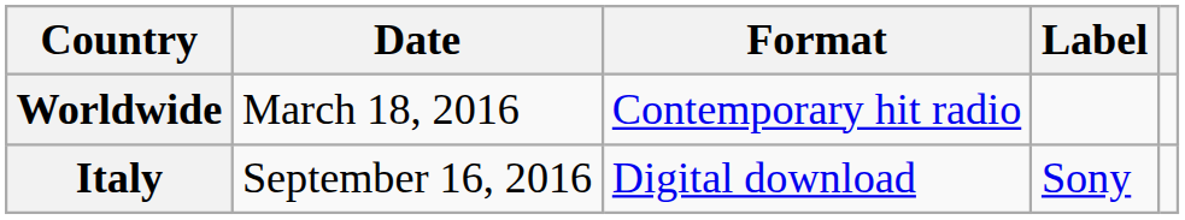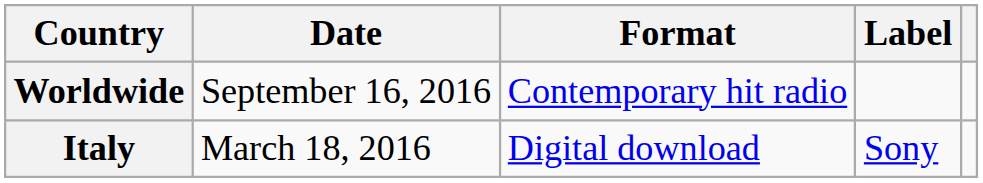Worldwide | Date: March 18, 2016 -> September 16, 2016
Italy | Date: September 16, 2016 -> March 18, 2016
